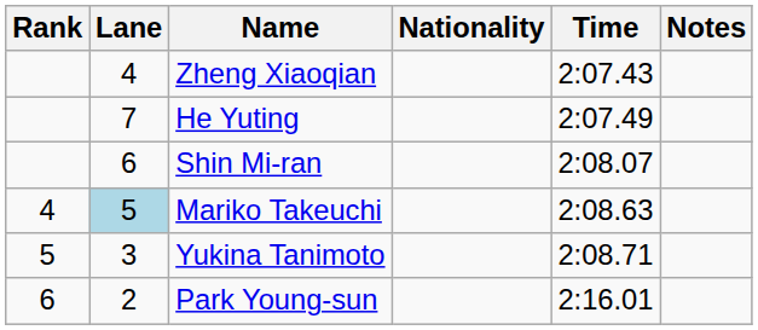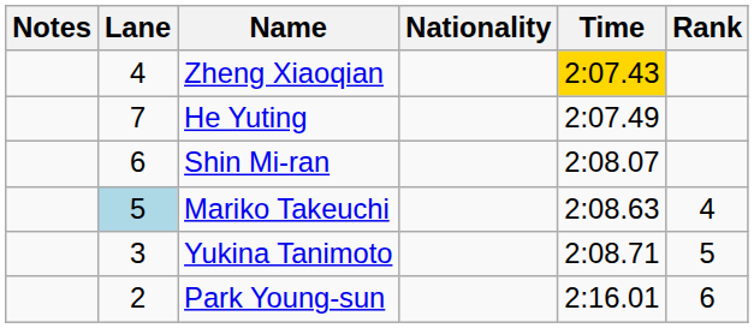columns swapped: Rank <-> Notes
Zheng Xiaoqian | Time: no background -> gold background
